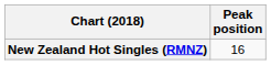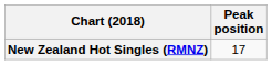New Zealand Hot Singles (RMNZ) | Peak position: 16 -> 17
